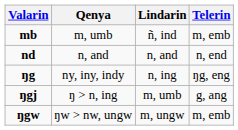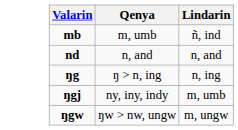- column: Telerin | m, emb | n, end | ŋg, eng | g, ang | m, emb
ŋg | Qenya: ny, iny, indy -> ŋ > n, ing
ŋgj | Qenya: ŋ > n, ing -> ny, iny, indy
